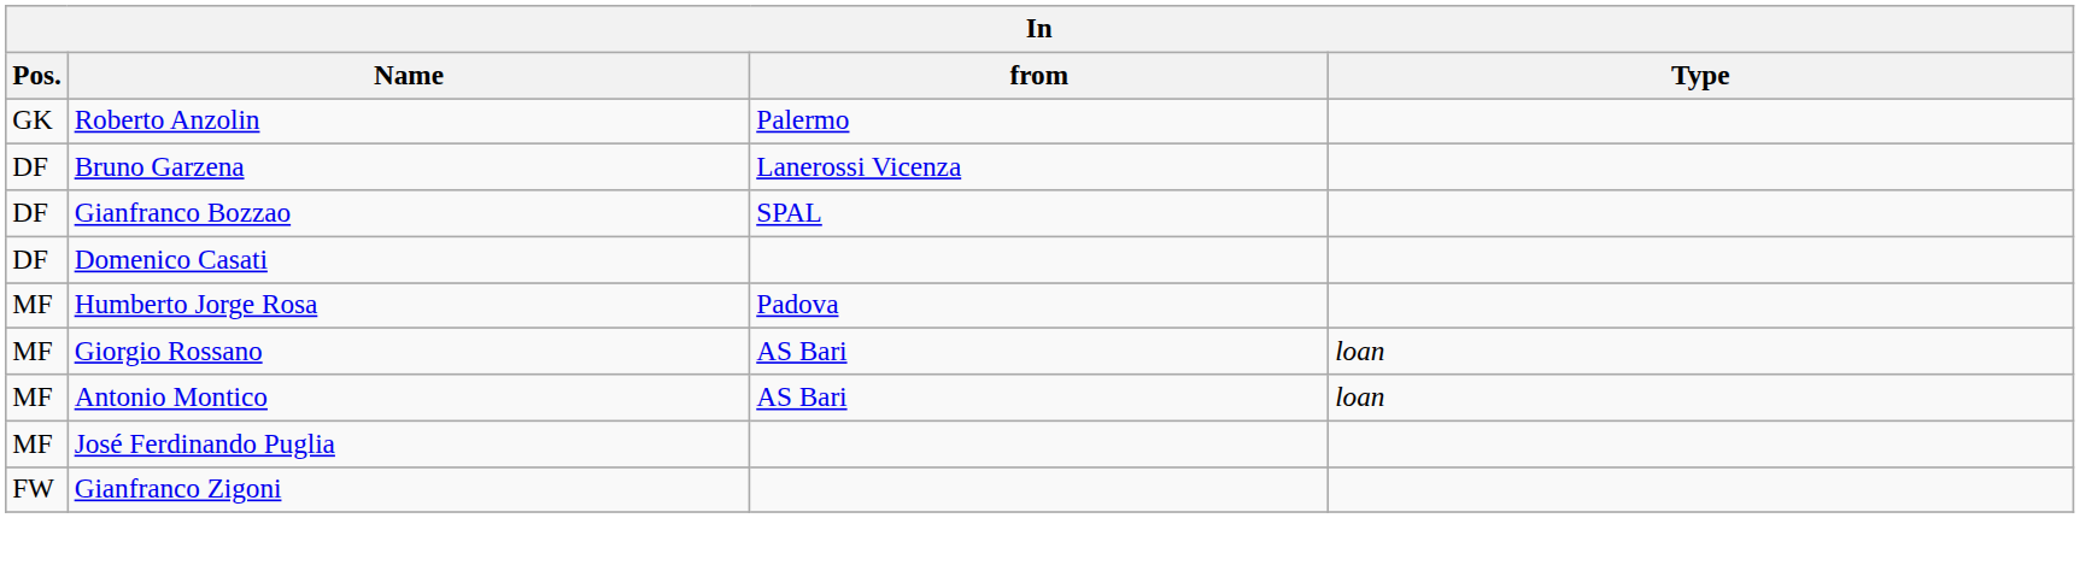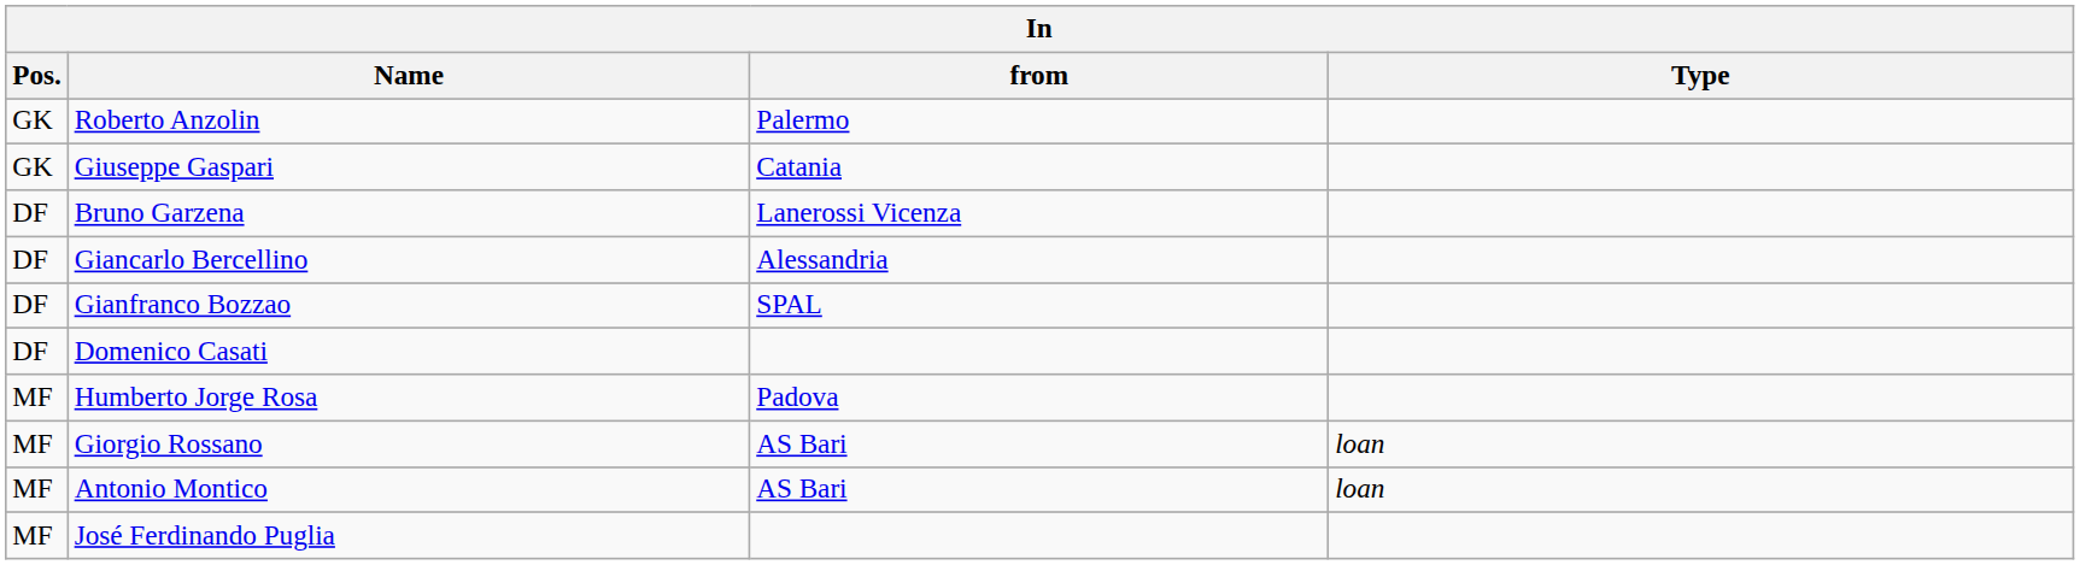+ row: GK | Giuseppe Gaspari | Catania
+ row: DF | Giancarlo Bercellino | Alessandria
- row: FW | Gianfranco Zigoni
